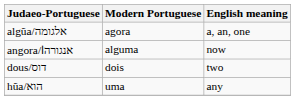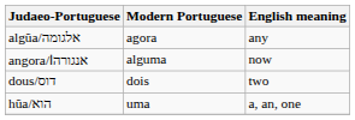algũa/אלגומה | English meaning: a, an, one -> any
hũa/הוא | English meaning: any -> a, an, one
